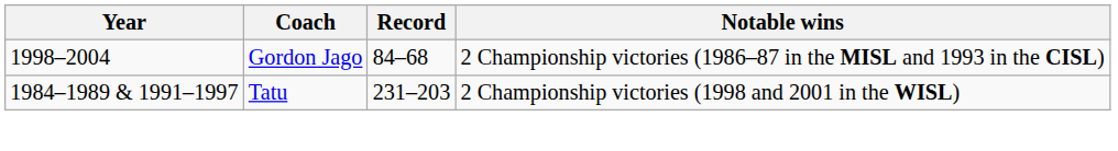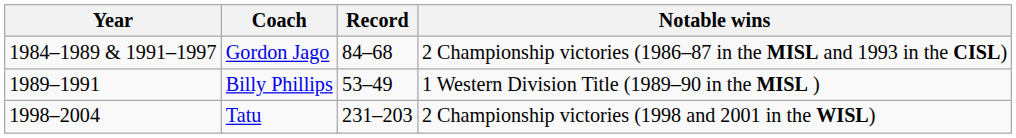Gordon Jago | Year: 1998–2004 -> 1984–1989 & 1991–1997
+ row: 1989–1991 | Billy Phillips | 53–49 | 1 Western Division Title (1989–90 in the MISL )
Tatu | Year: 1984–1989 & 1991–1997 -> 1998–2004
